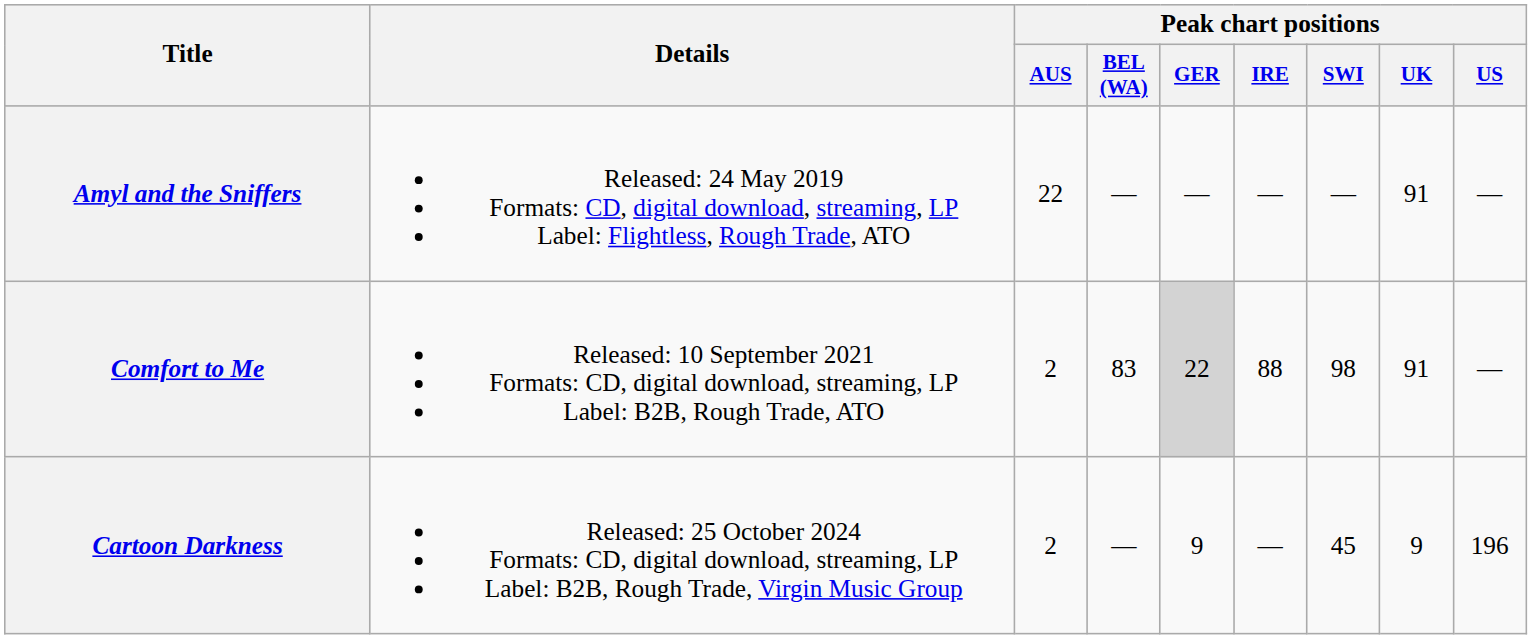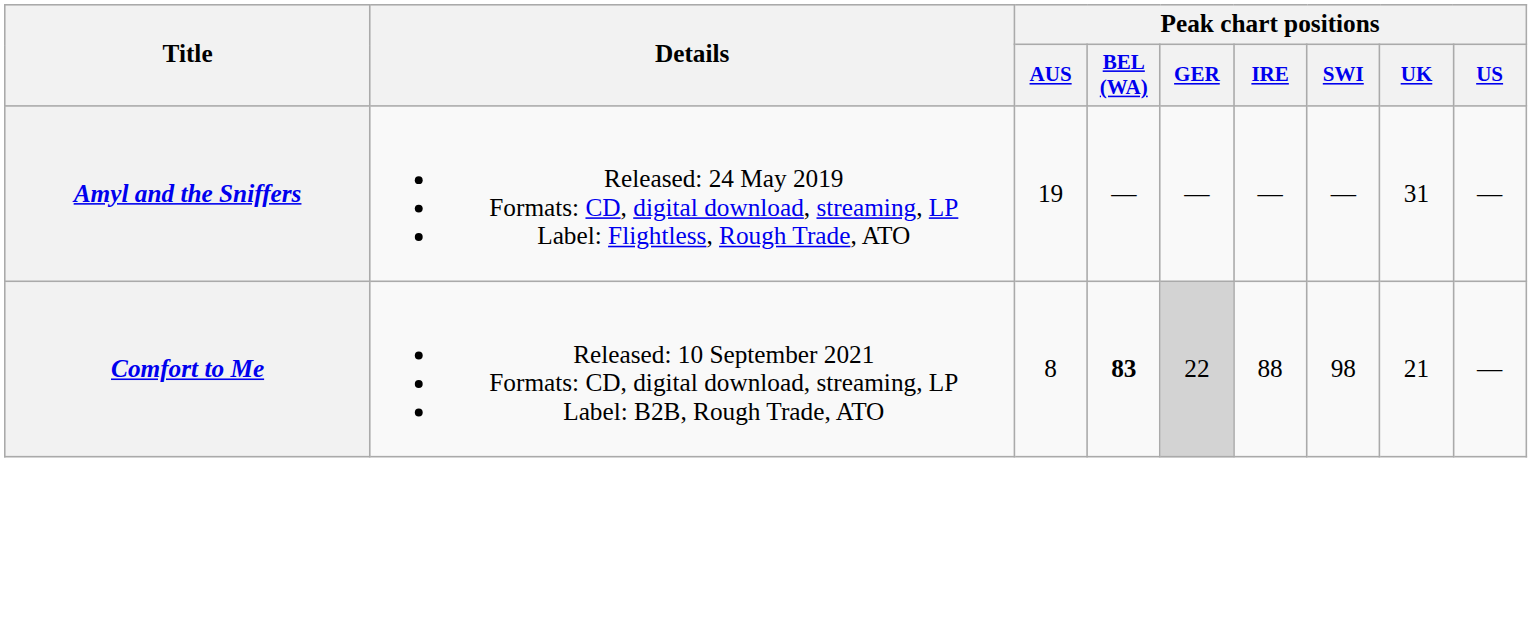Amyl and the Sniffers | Peak chart positions / AUS: 22 -> 19
Amyl and the Sniffers | Peak chart positions / UK: 91 -> 31
Comfort to Me | Peak chart positions / AUS: 2 -> 8
Comfort to Me | Peak chart positions / BEL (WA): normal -> bold
Comfort to Me | Peak chart positions / UK: 91 -> 21
- row: Cartoon Darkness | Released: 25 October 2024 Formats: CD, digital download, streaming, LP Label: B2B, Rough Trade, Virgin Music Group | 2 | — | 9 | — | 45 | 9 | 196
